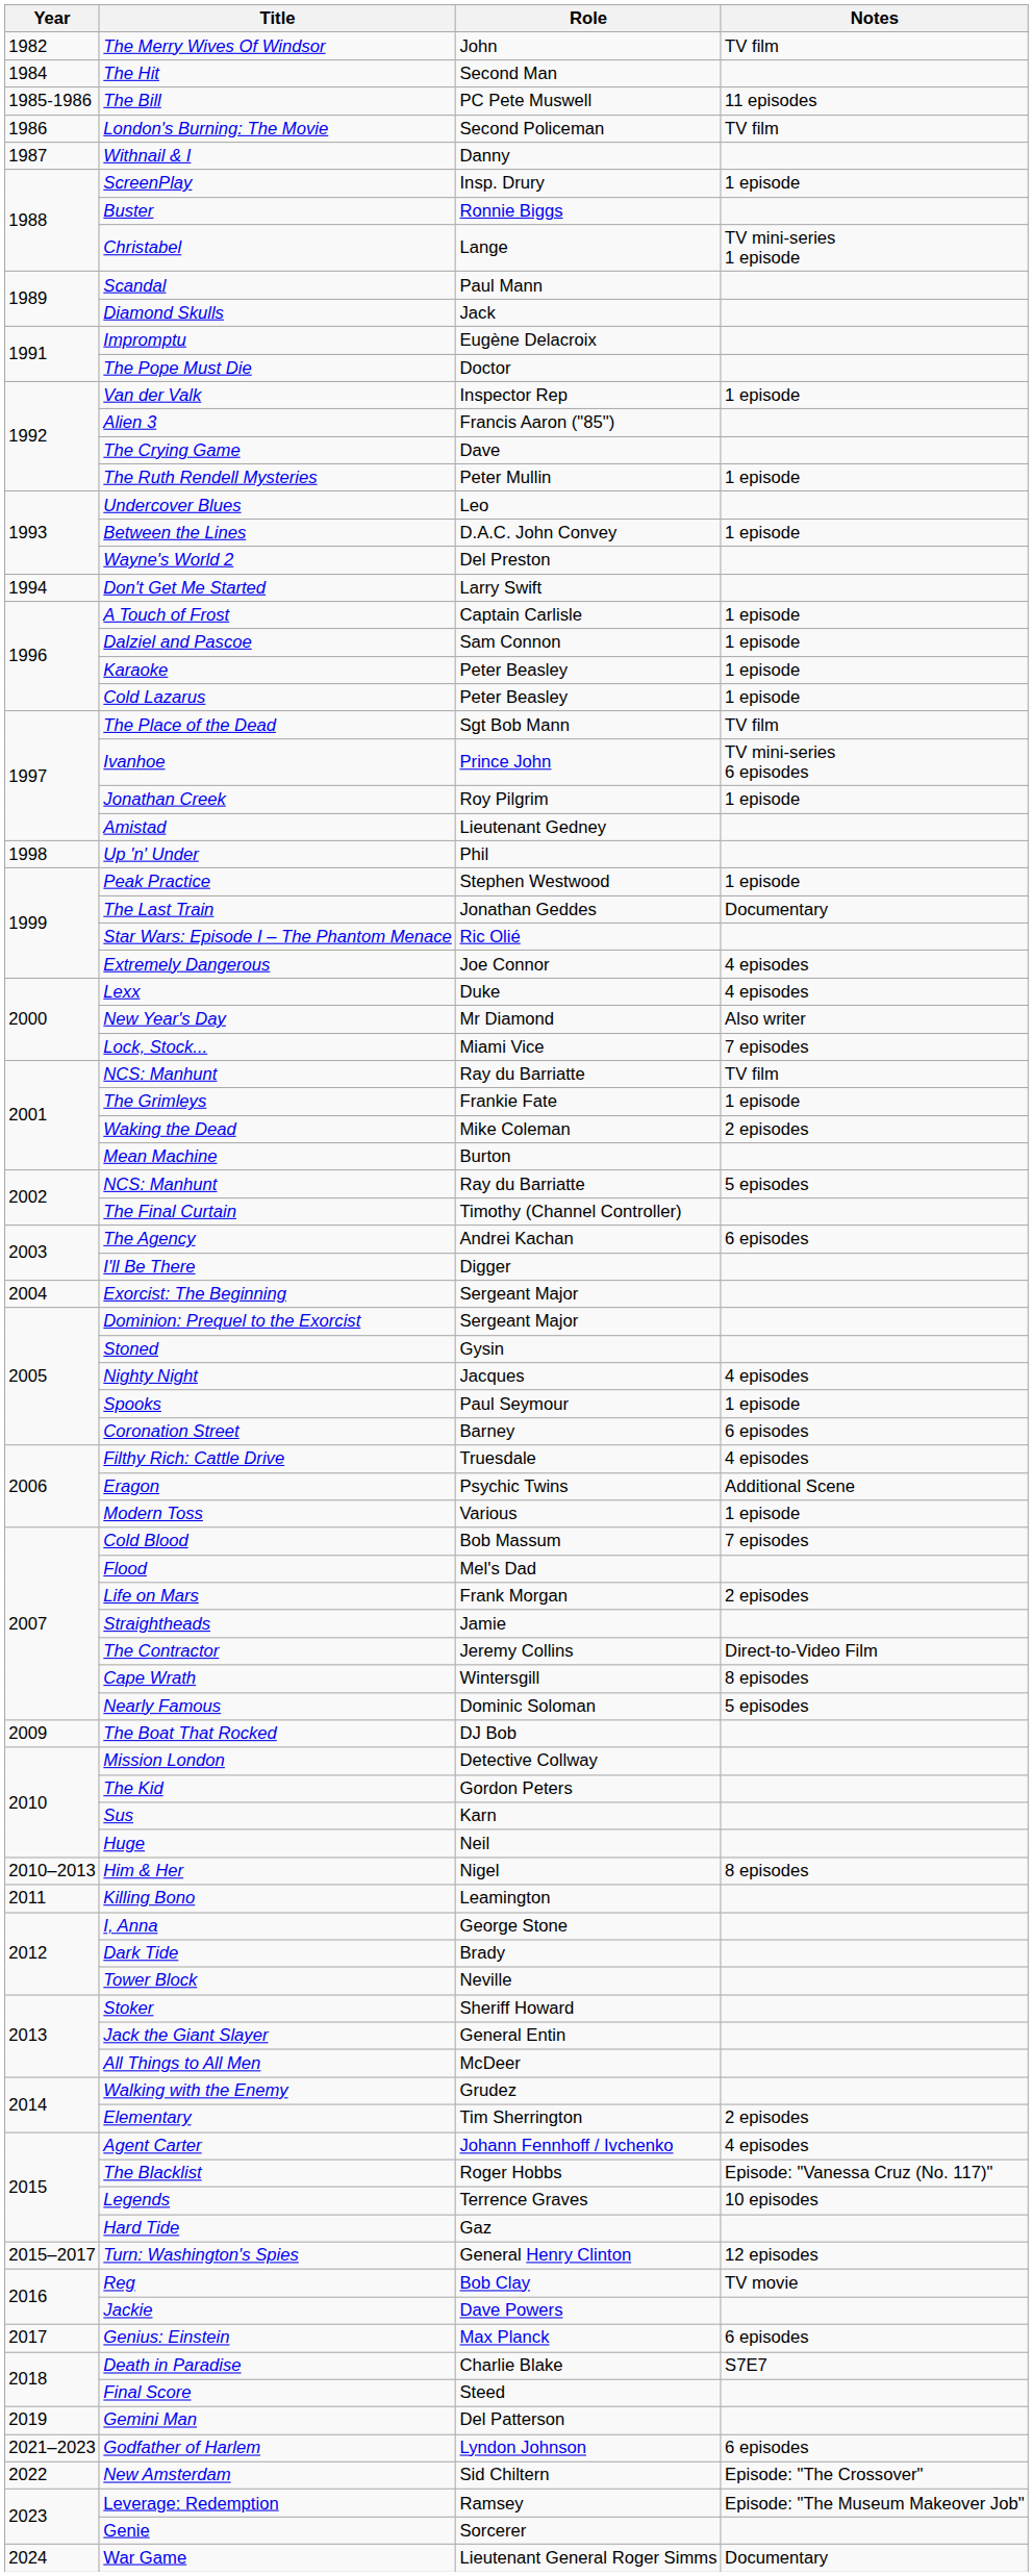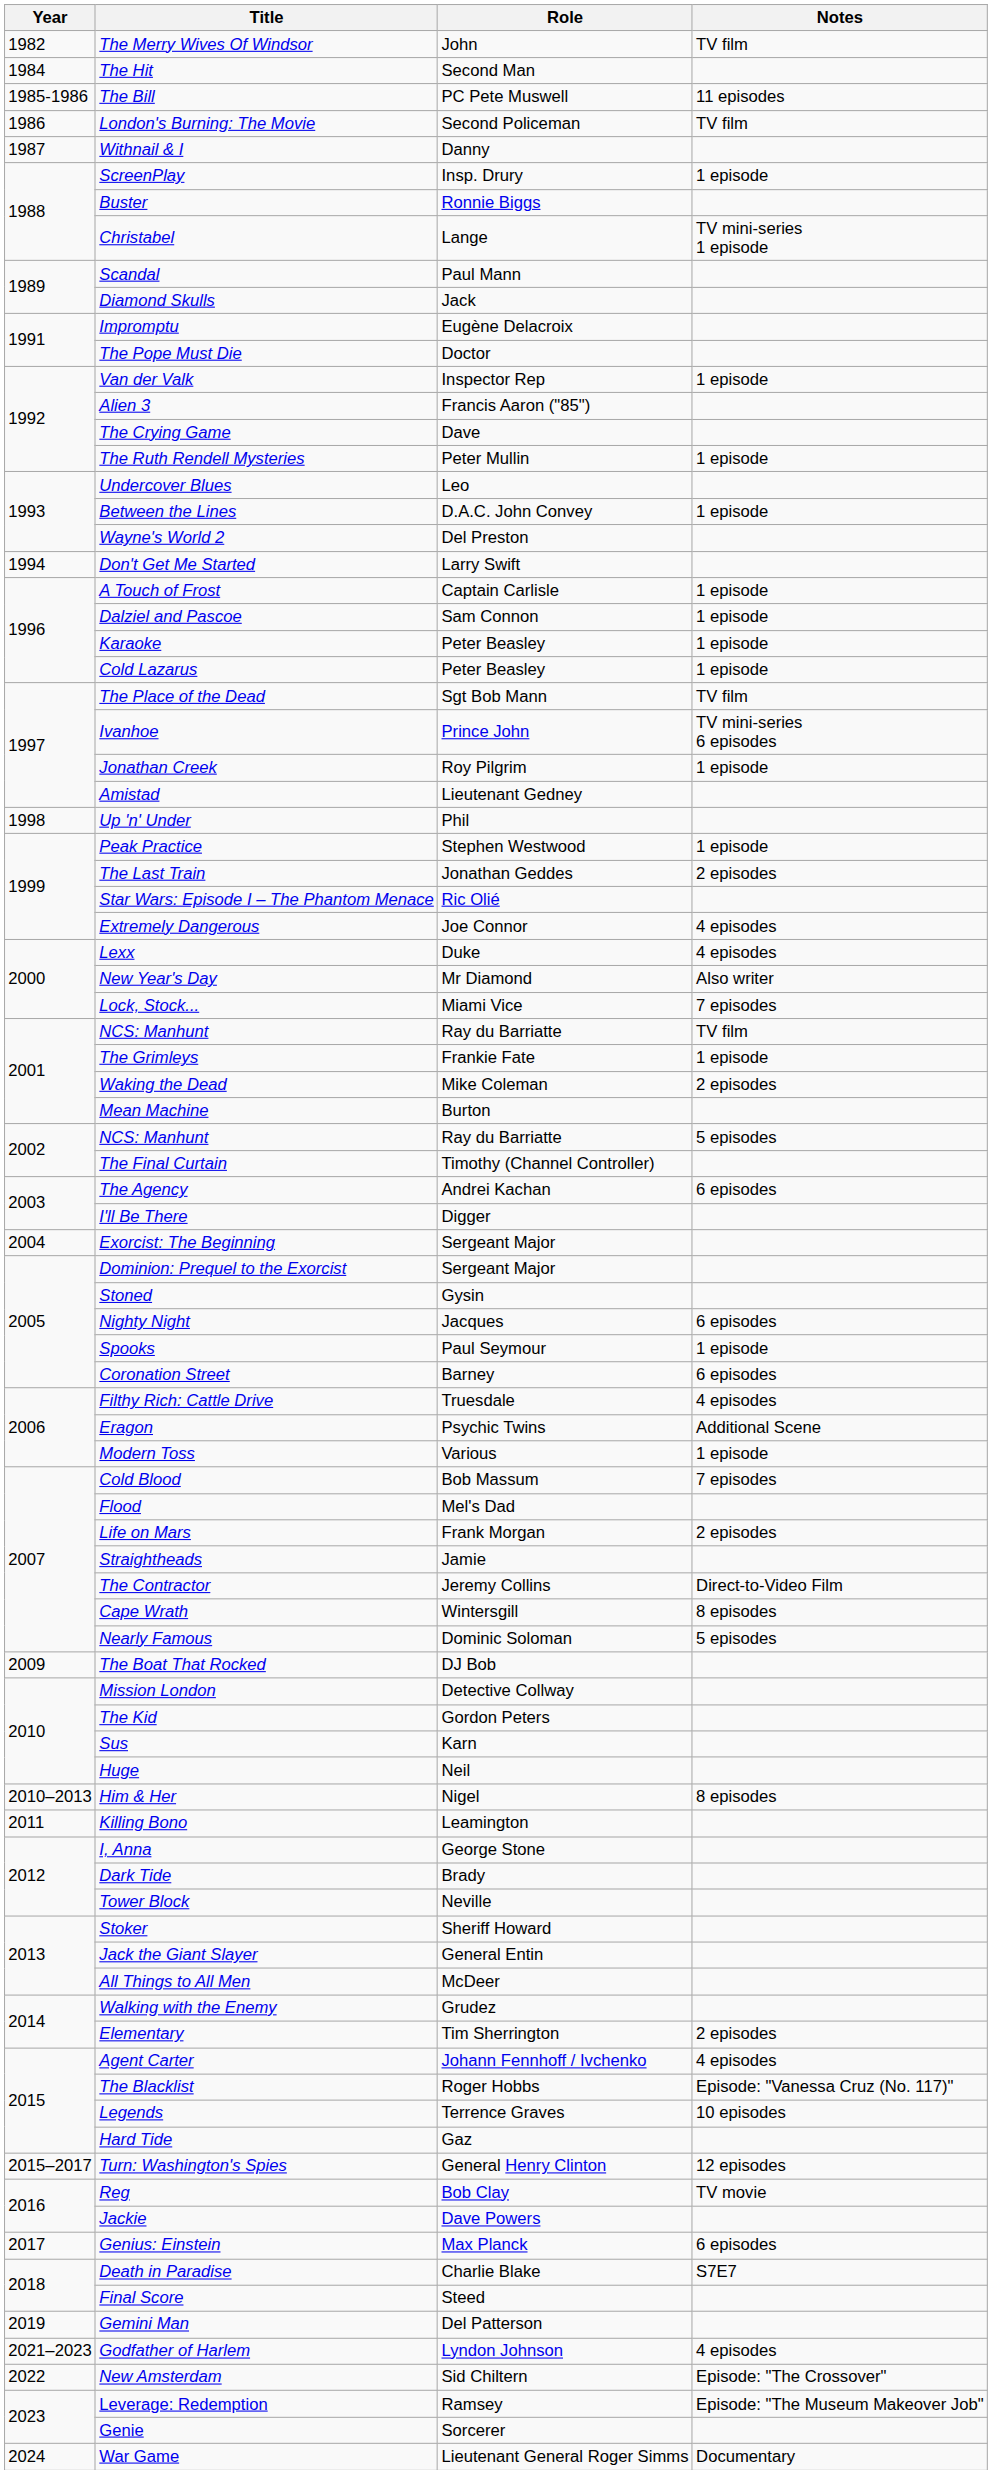The Last Train | Notes: Documentary -> 2 episodes
Nighty Night | Notes: 4 episodes -> 6 episodes
Godfather of Harlem | Notes: 6 episodes -> 4 episodes
